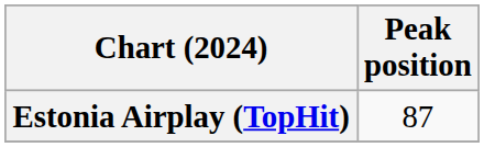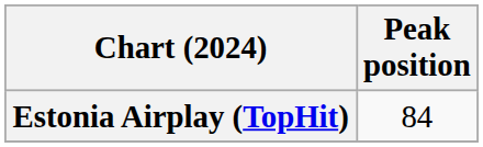Estonia Airplay (TopHit) | Peak position: 87 -> 84
